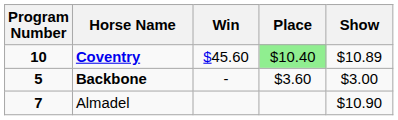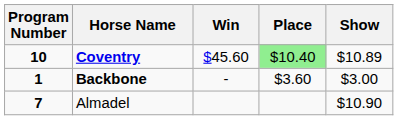Backbone | Program Number: 5 -> 1
